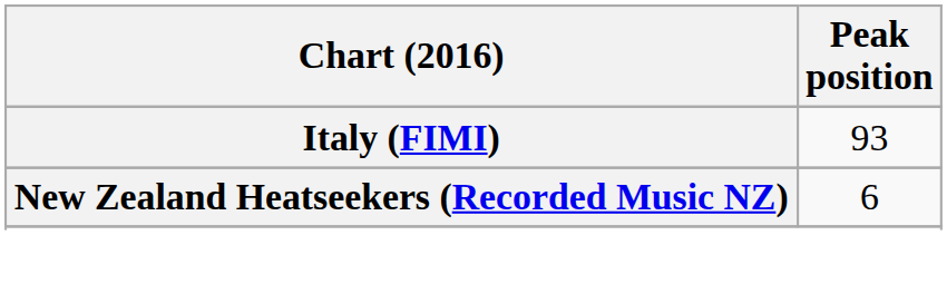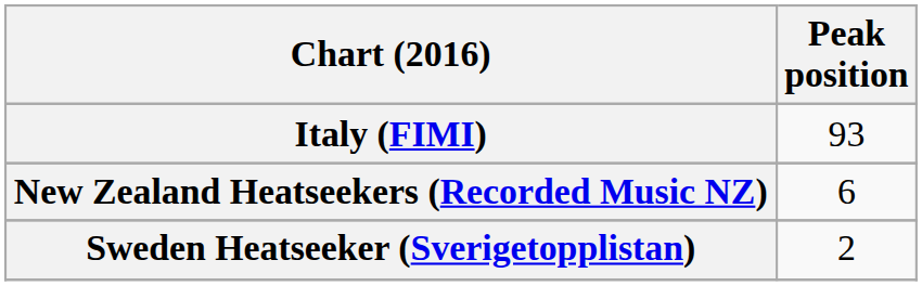+ row: Sweden Heatseeker (Sverigetopplistan) | 2
